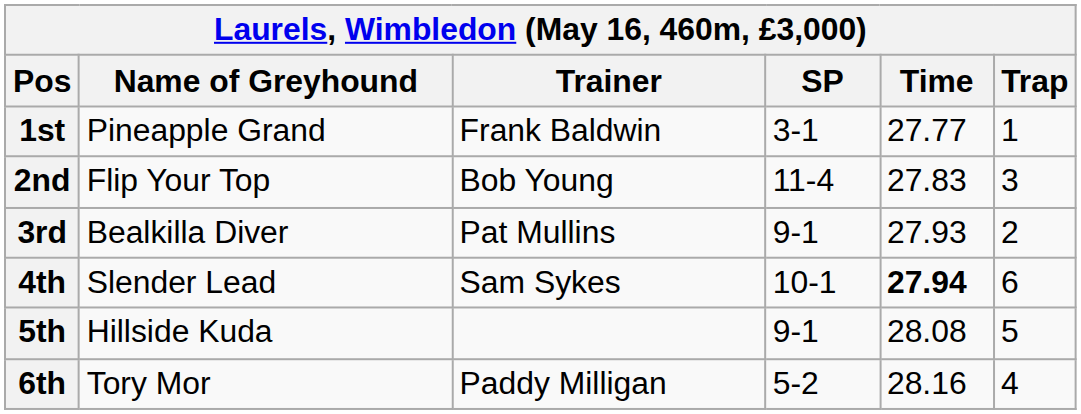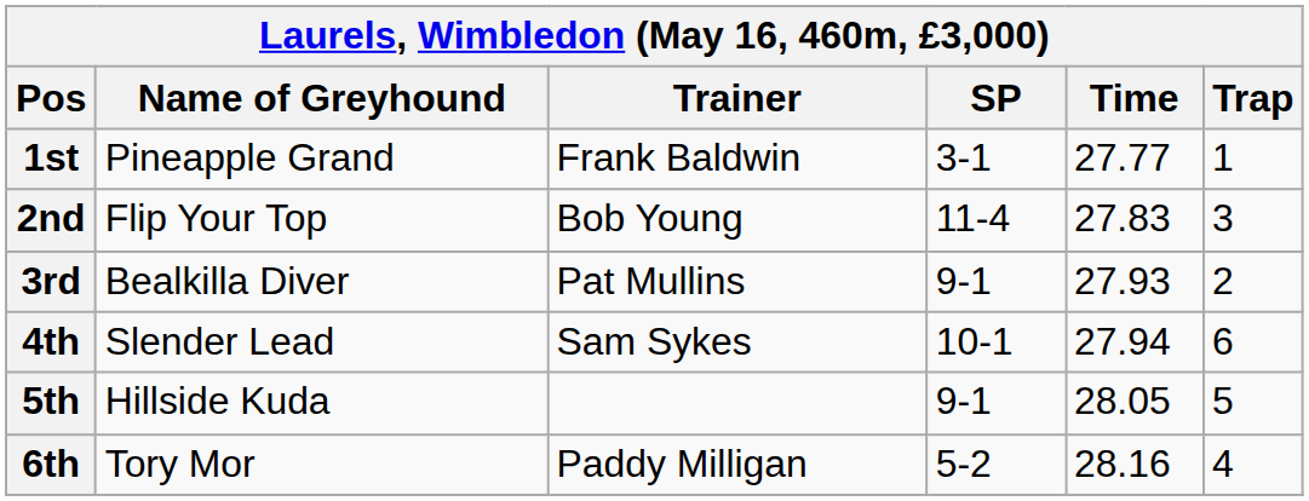4th | Time: bold -> normal
5th | Time: 28.08 -> 28.05
